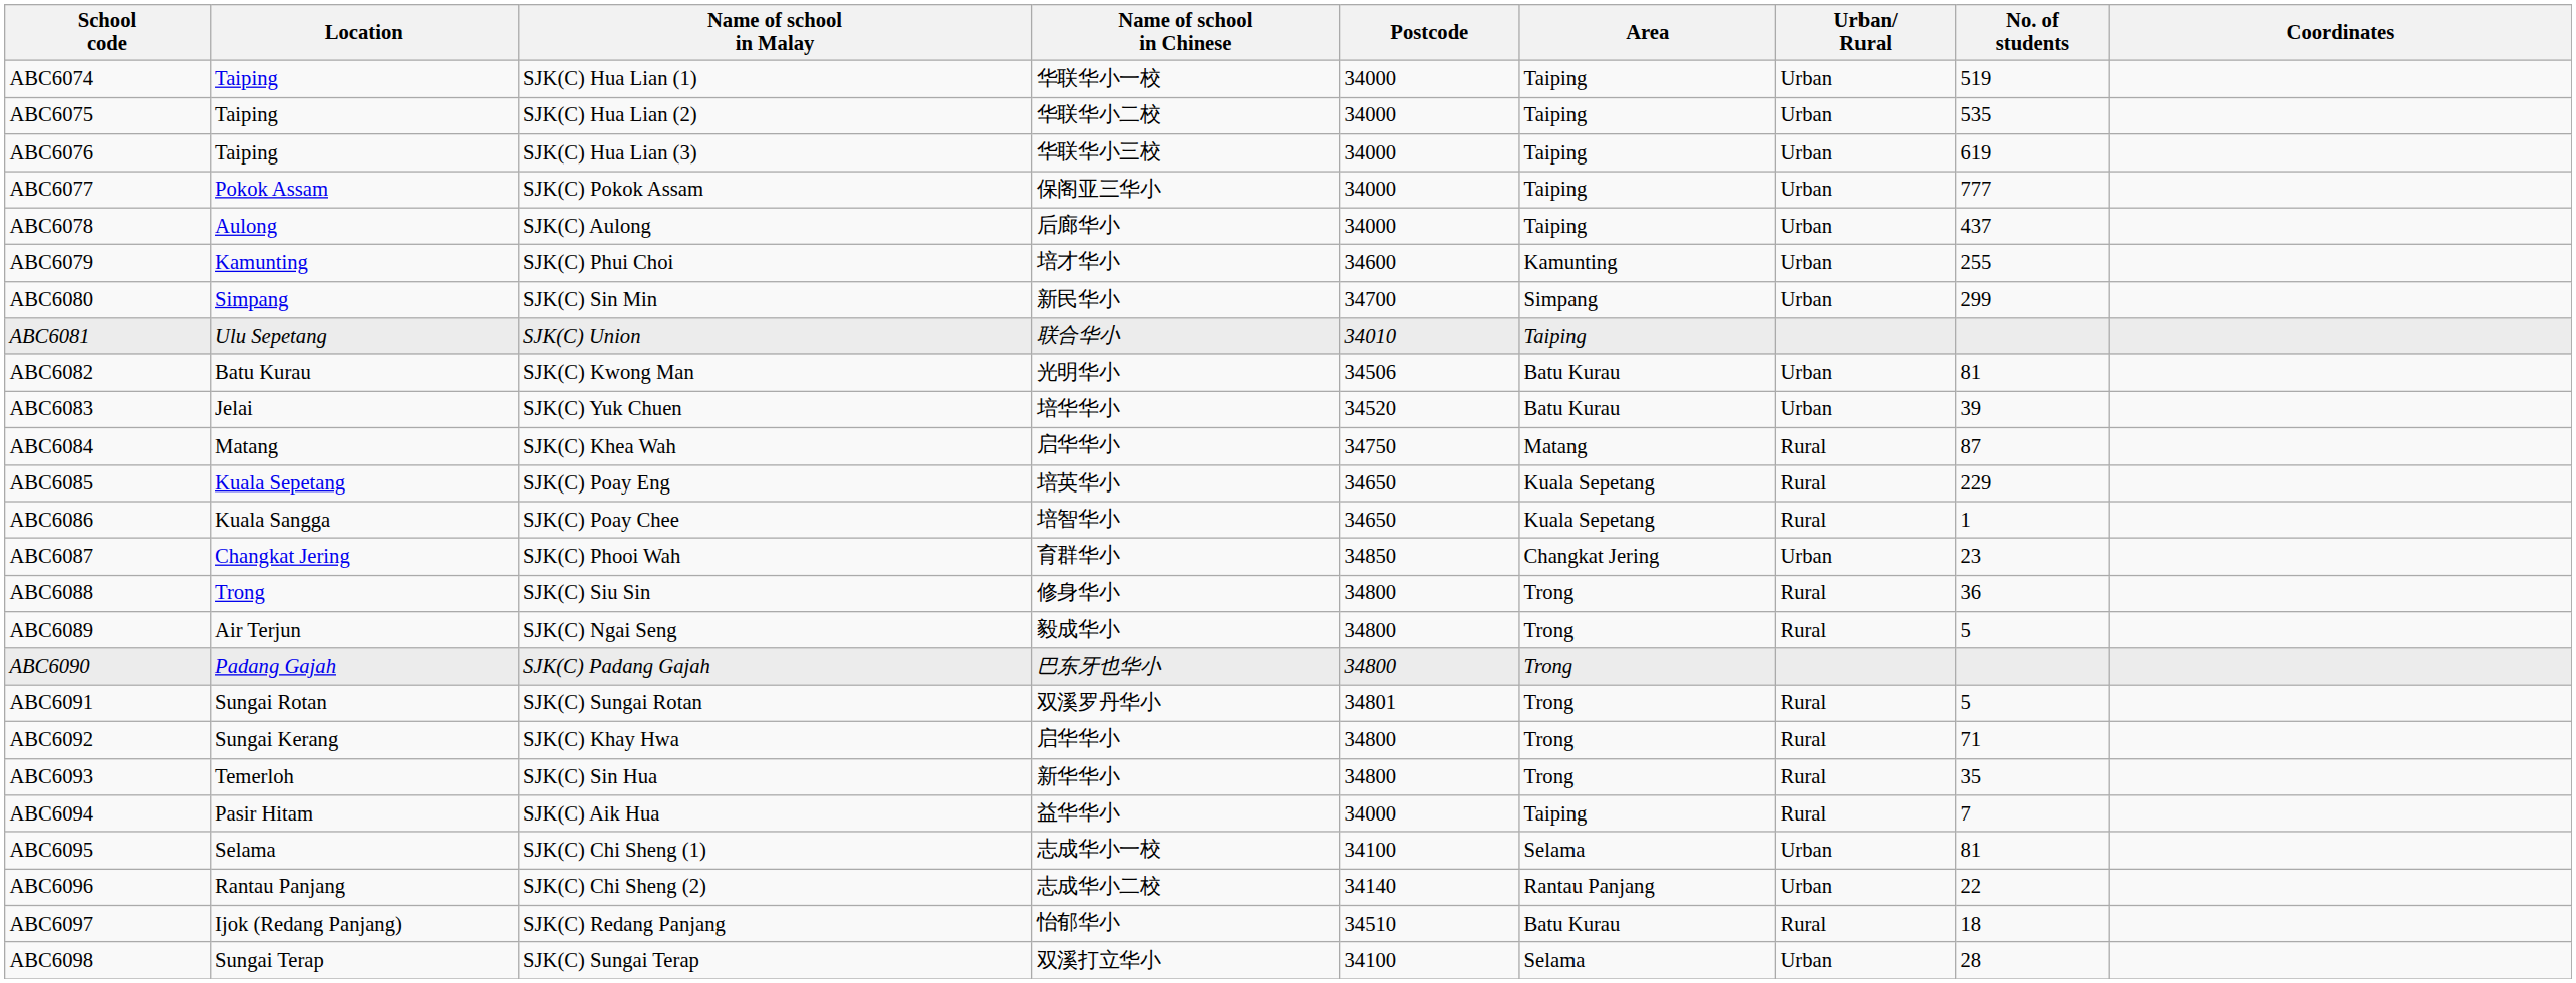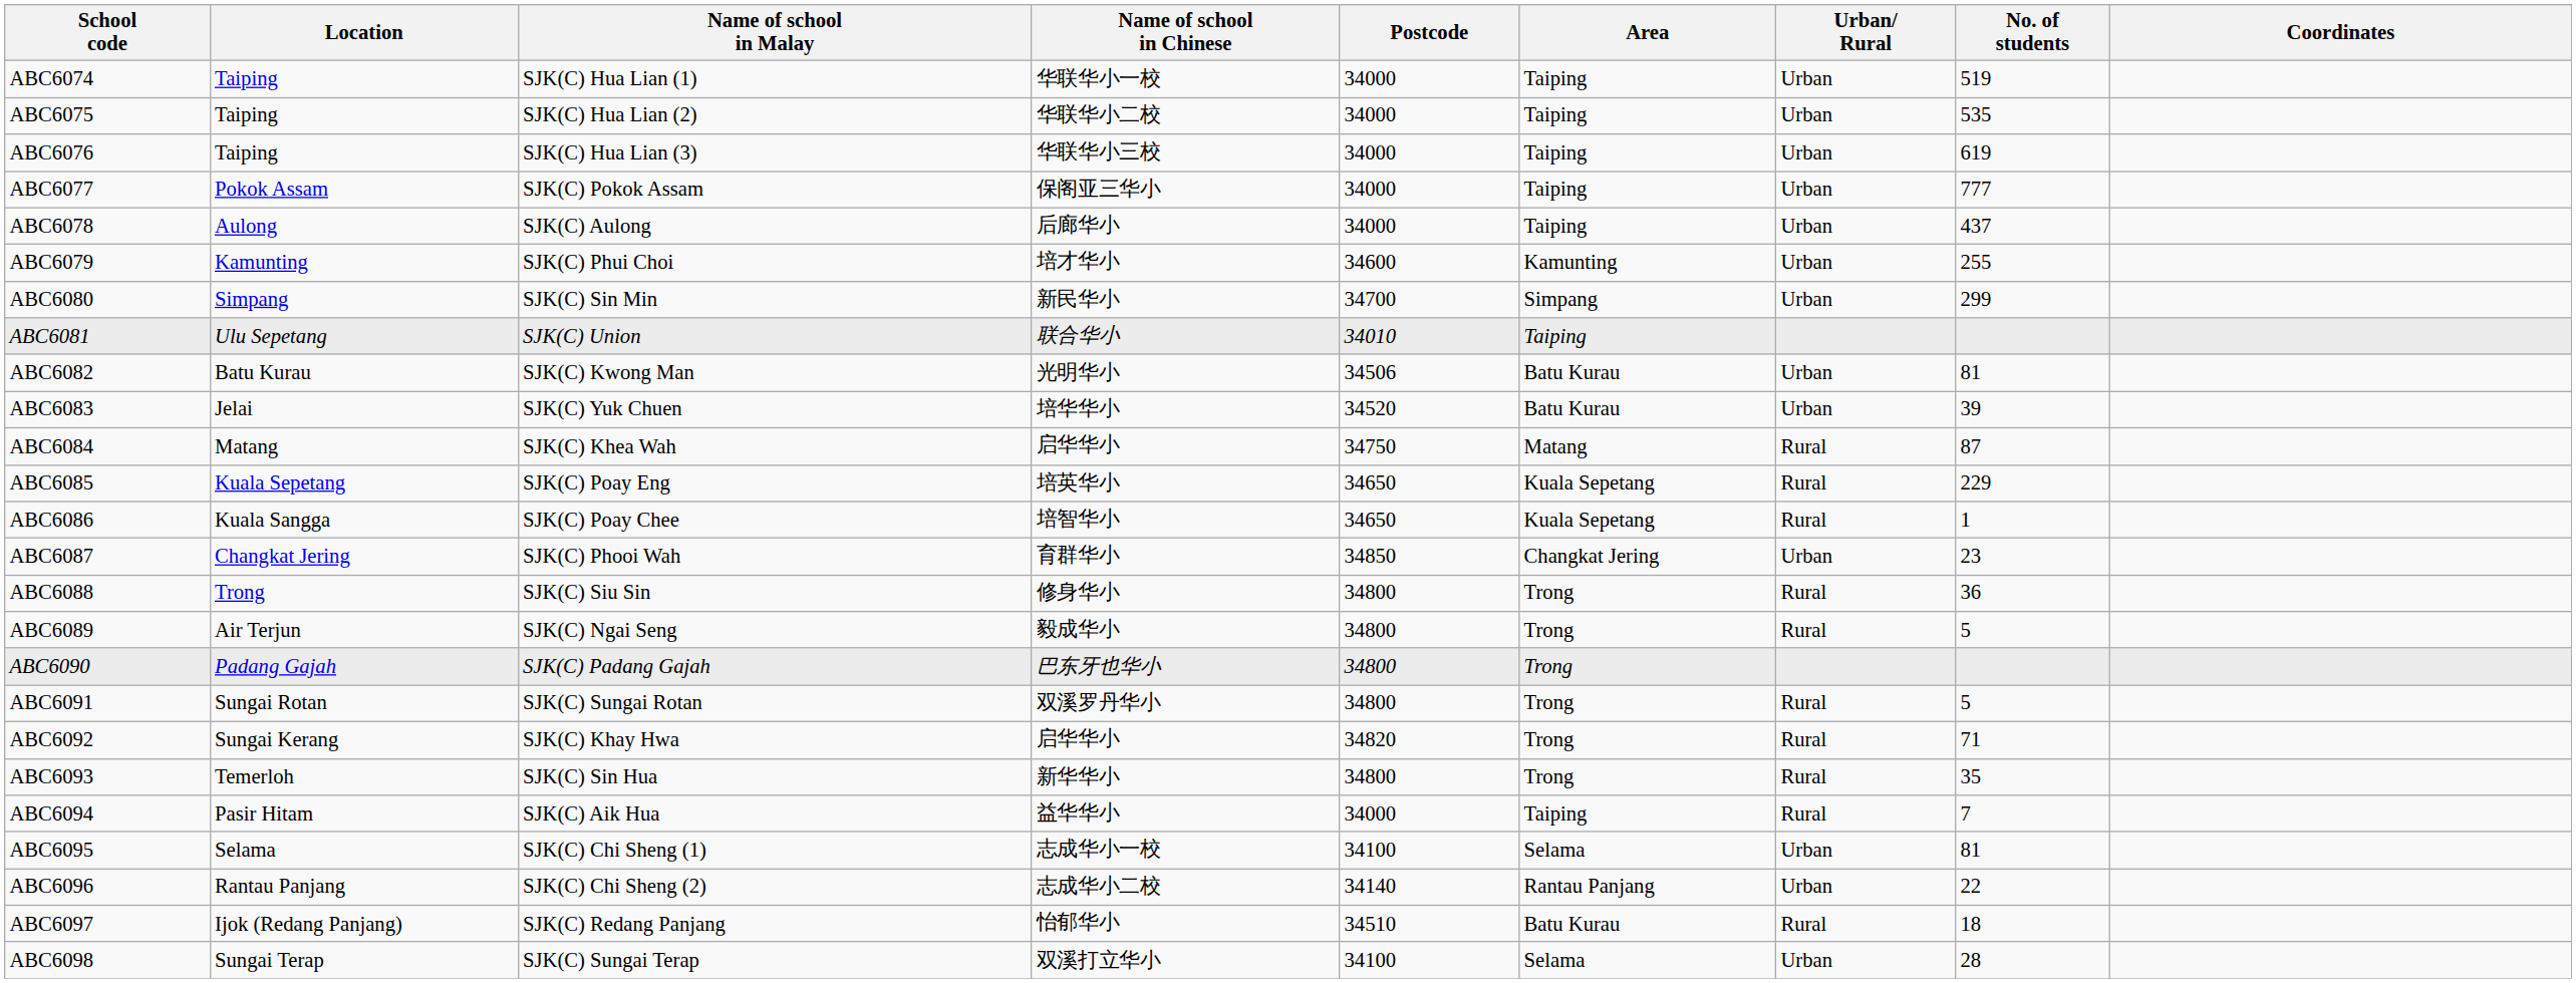ABC6091 | Postcode: 34801 -> 34800
ABC6092 | Postcode: 34800 -> 34820
